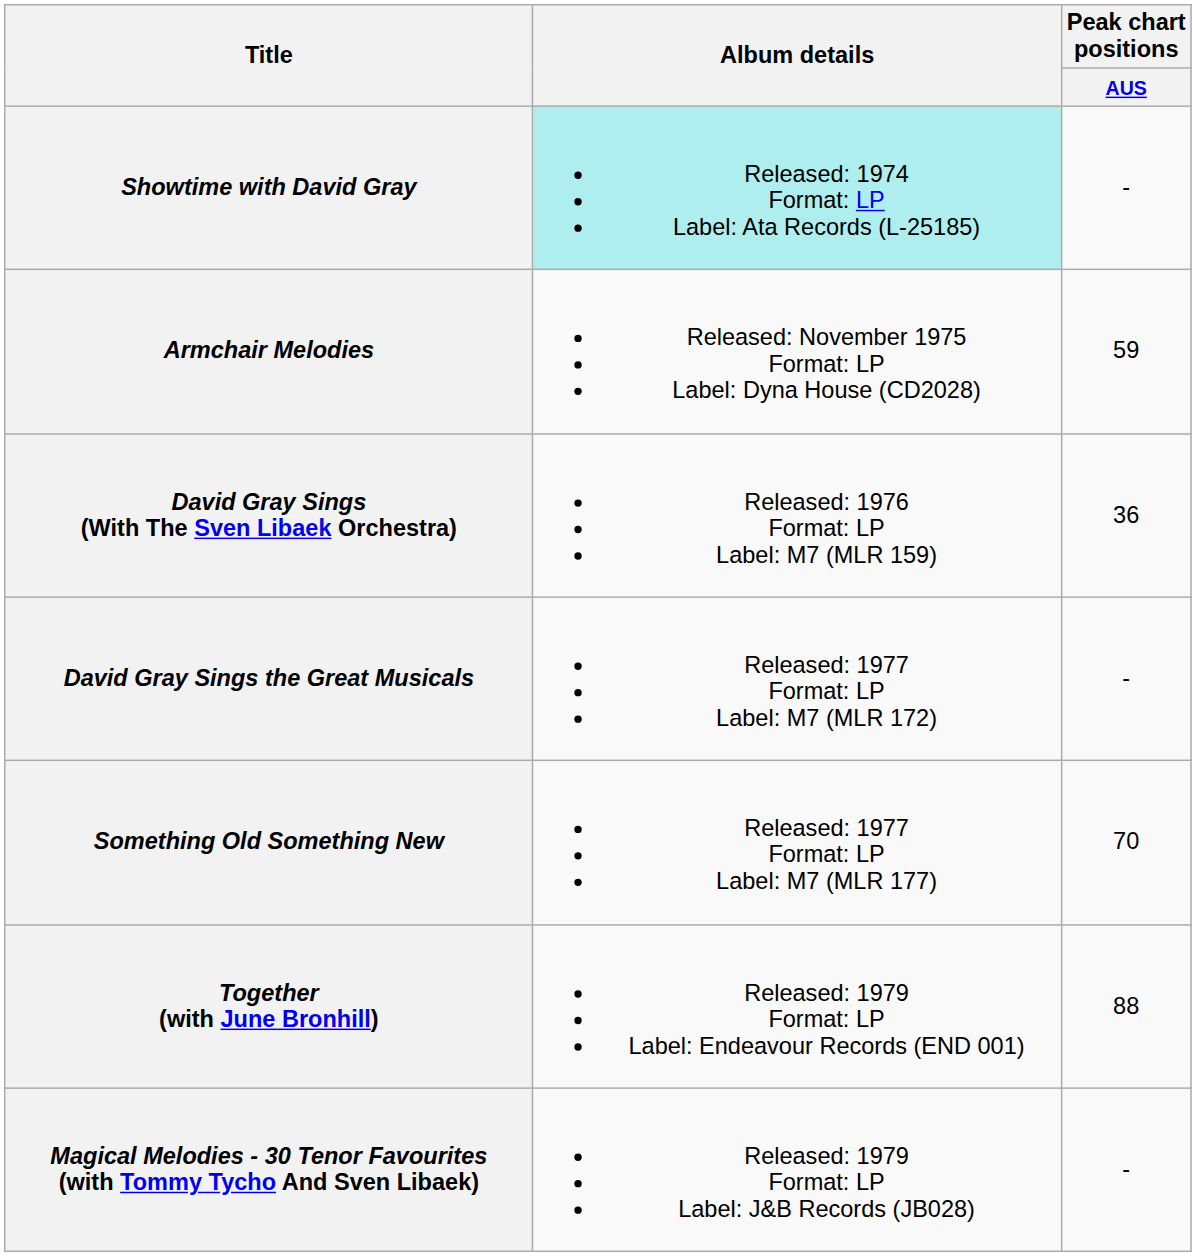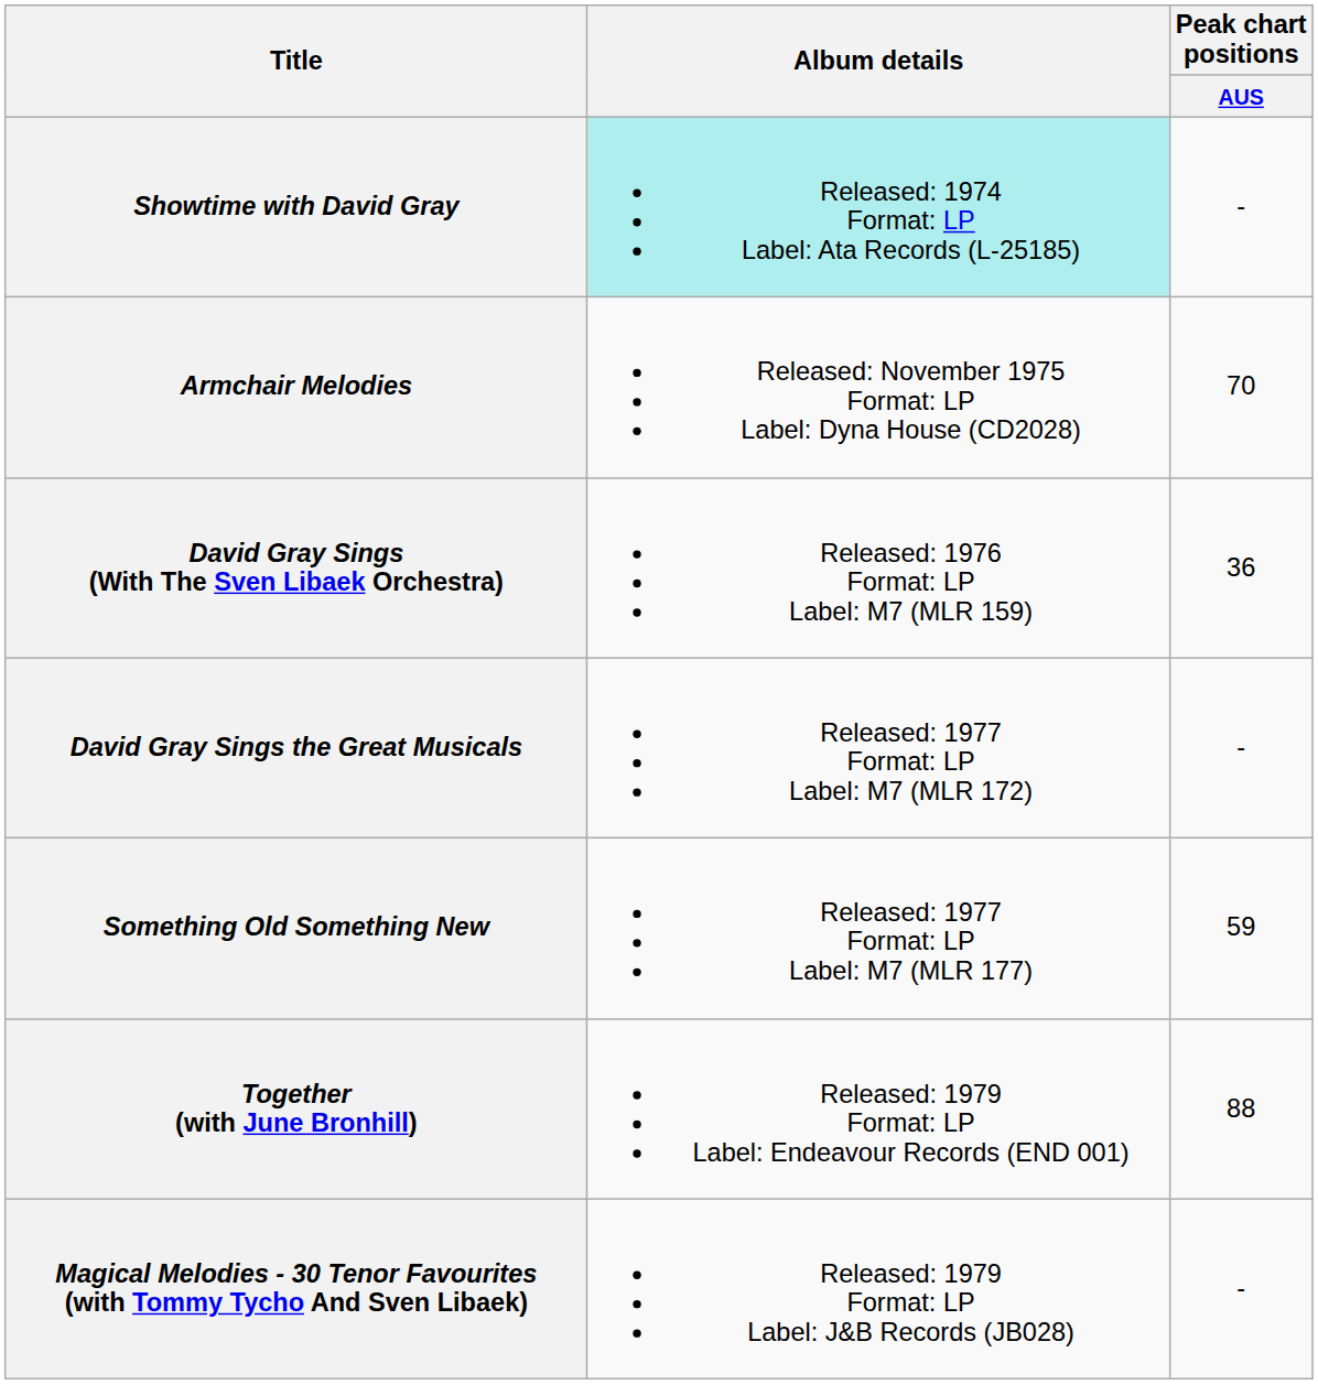Armchair Melodies | Peak chart positions / AUS: 59 -> 70
Something Old Something New | Peak chart positions / AUS: 70 -> 59
